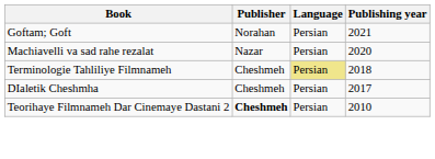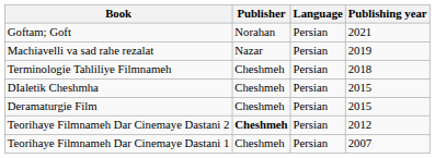Machiavelli va sad rahe rezalat | Publishing year: 2020 -> 2019
Terminologie Tahliliye Filmnameh | Language: khaki background -> no background
DIaletik Cheshmha | Publishing year: 2017 -> 2015
+ row: Deramaturgie Film | Cheshmeh | Persian | 2015
Teorihaye Filmnameh Dar Cinemaye Dastani 2 | Publishing year: 2010 -> 2012
+ row: Teorihaye Filmnameh Dar Cinemaye Dastani 1 | Cheshmeh | Persian | 2007
